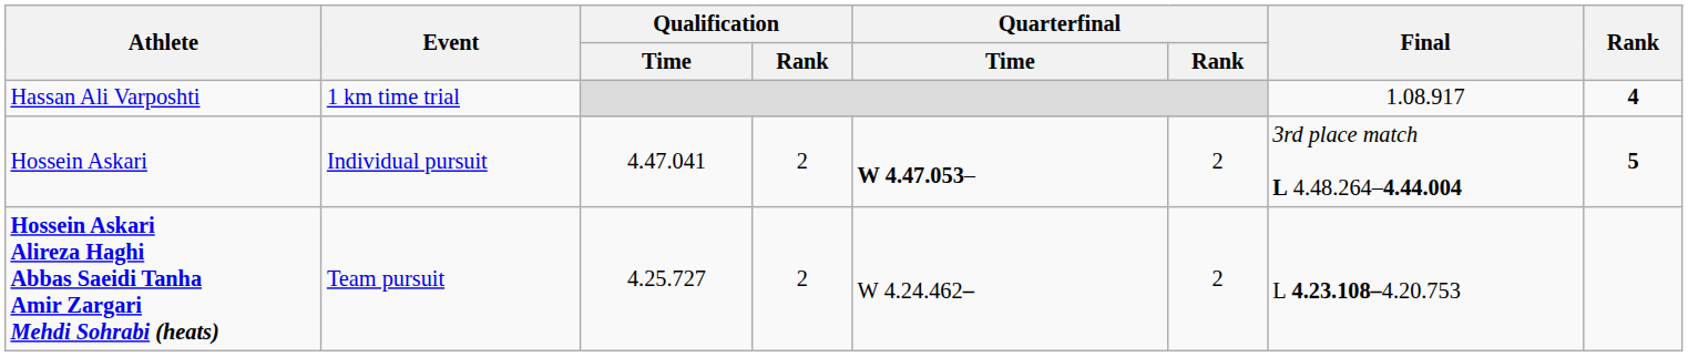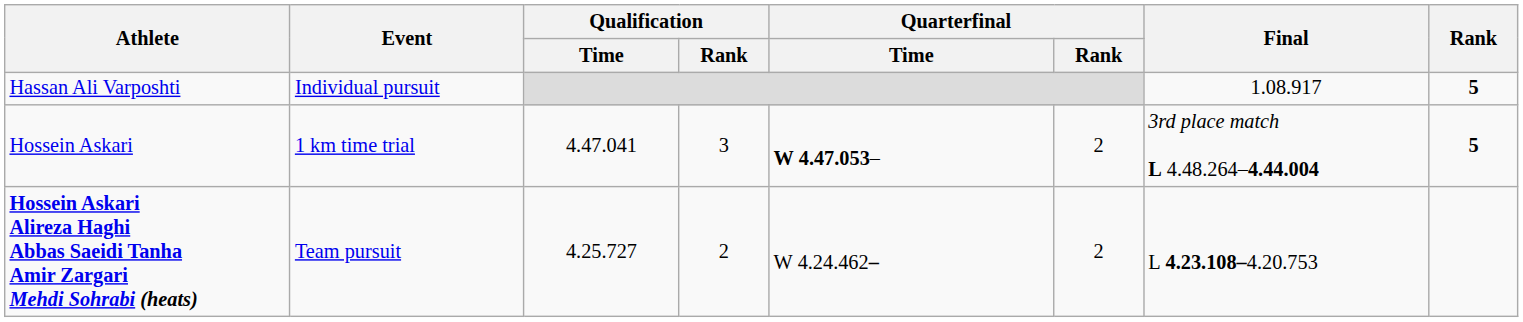Hassan Ali Varposhti | Event: 1 km time trial -> Individual pursuit
Hassan Ali Varposhti | Rank: 4 -> 5
Hossein Askari | Event: Individual pursuit -> 1 km time trial
Hossein Askari | Qualification / Rank: 2 -> 3
